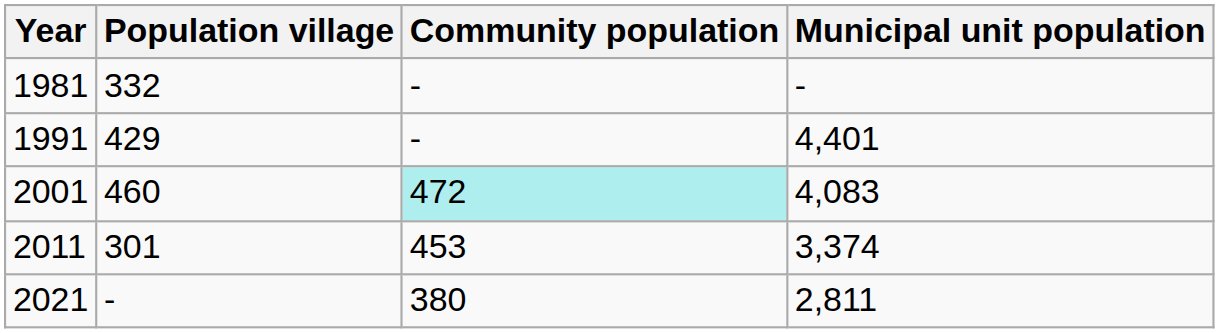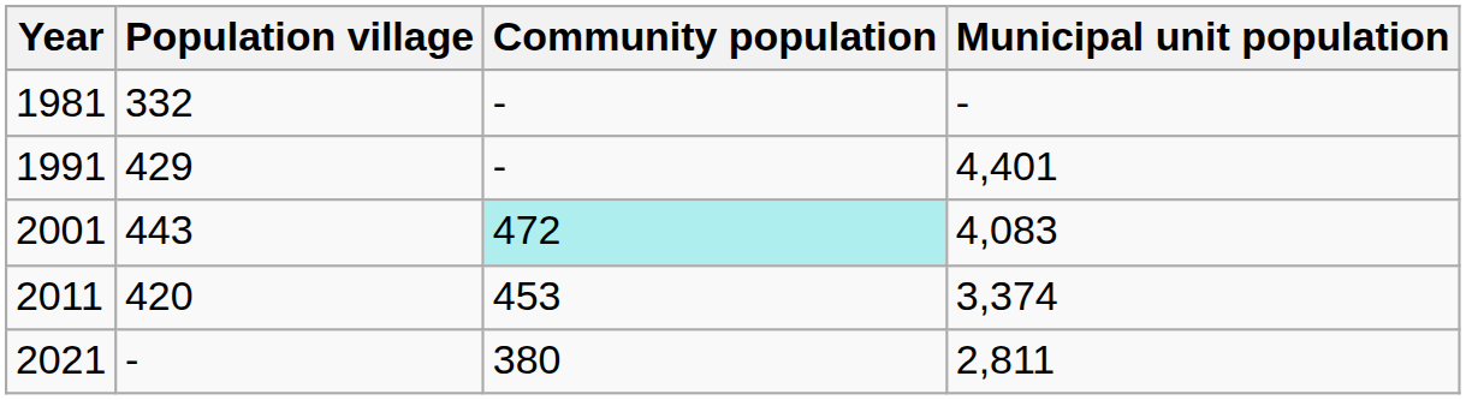2001 | Population village: 460 -> 443
2011 | Population village: 301 -> 420
